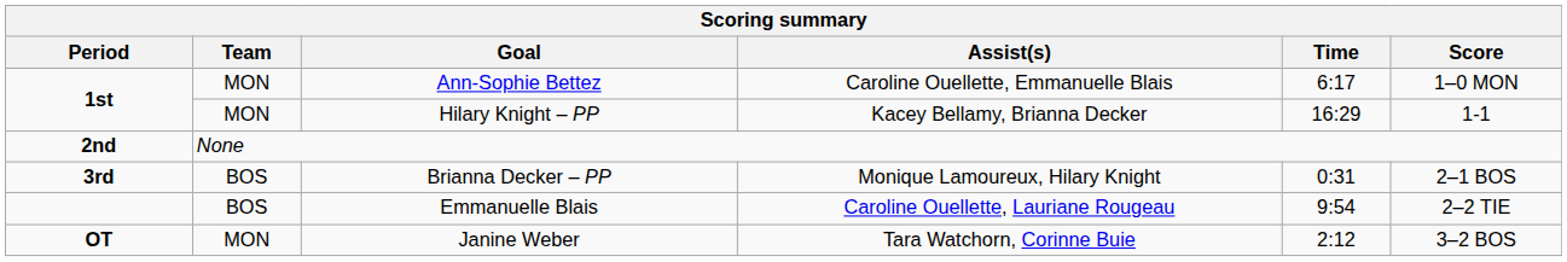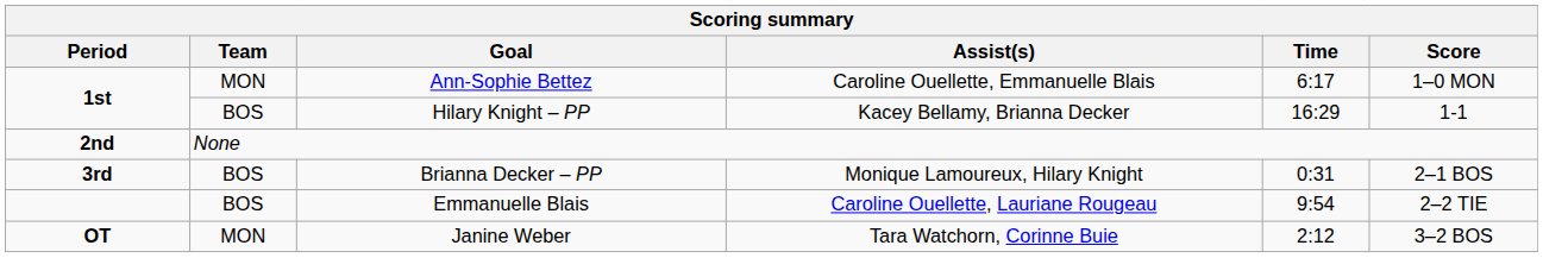Hilary Knight – PP | Team: MON -> BOS
